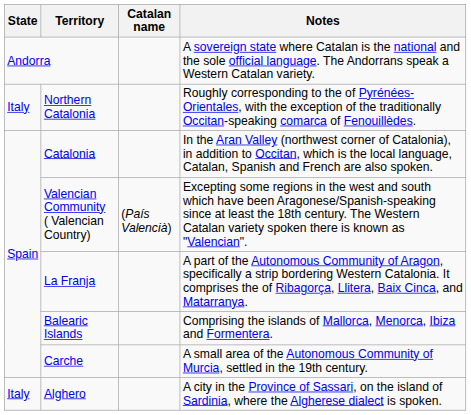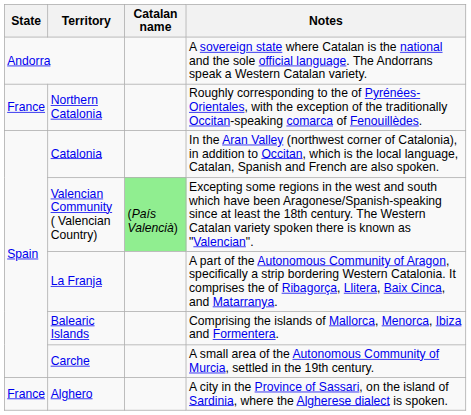Northern Catalonia | State: Italy -> France
Valencian Community ( Valencian Country) | Catalan name: no background -> lightgreen background
Alghero | State: Italy -> France
